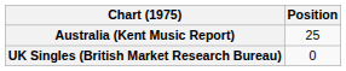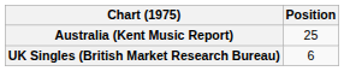UK Singles (British Market Research Bureau) | Position: 0 -> 6
